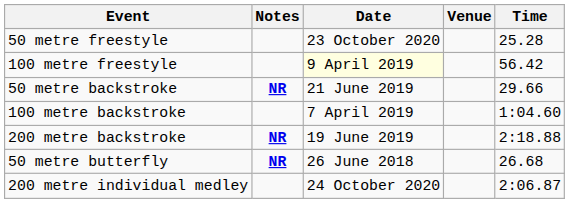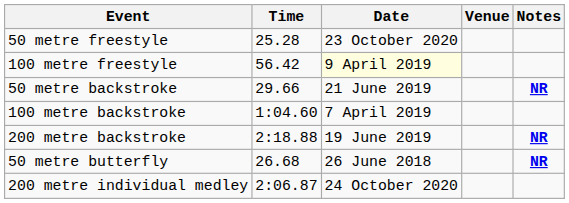columns swapped: Time <-> Notes
